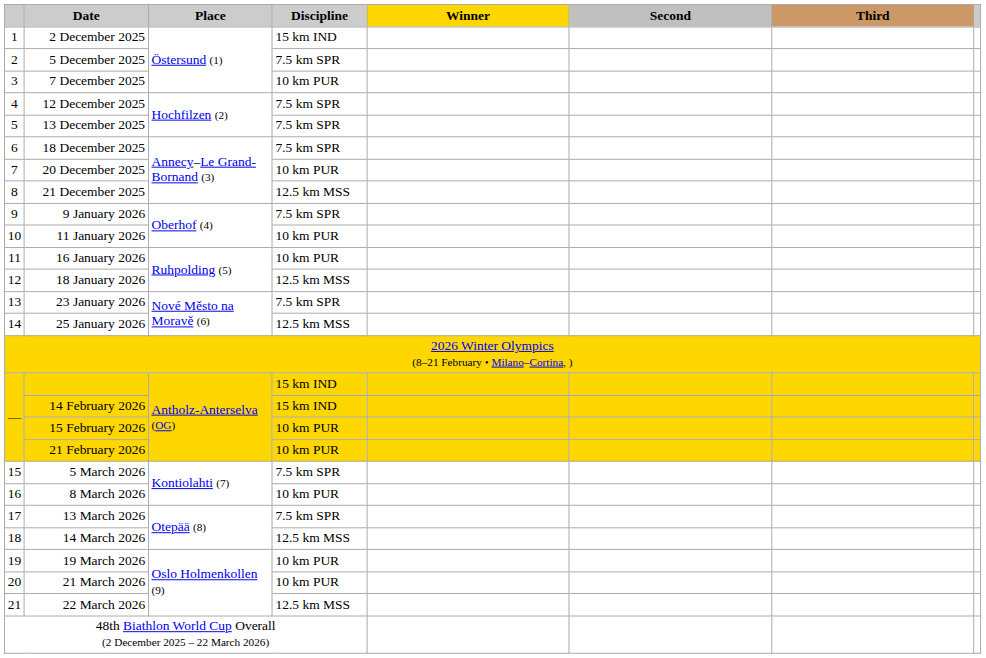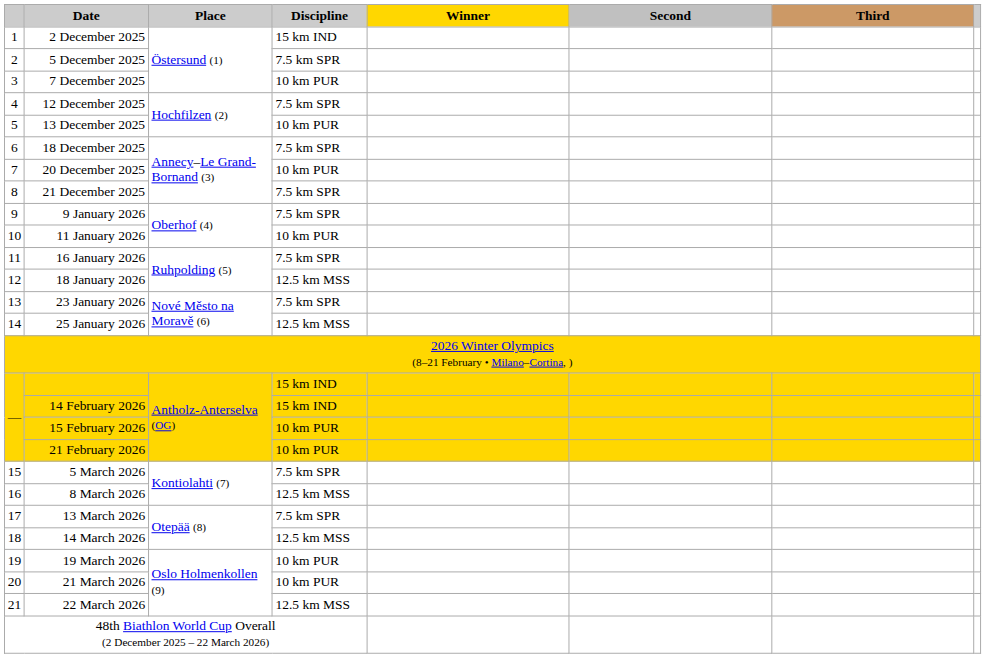13 December 2025 | Discipline: 7.5 km SPR -> 10 km PUR
21 December 2025 | Discipline: 12.5 km MSS -> 7.5 km SPR
16 January 2026 | Discipline: 10 km PUR -> 7.5 km SPR
8 March 2026 | Discipline: 10 km PUR -> 12.5 km MSS
